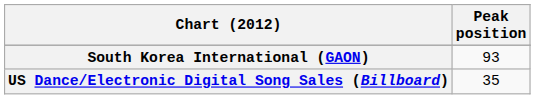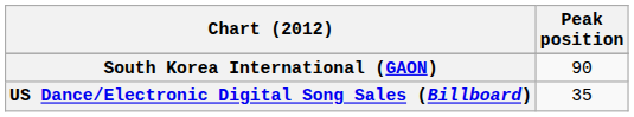South Korea International (GAON) | Peak position: 93 -> 90
